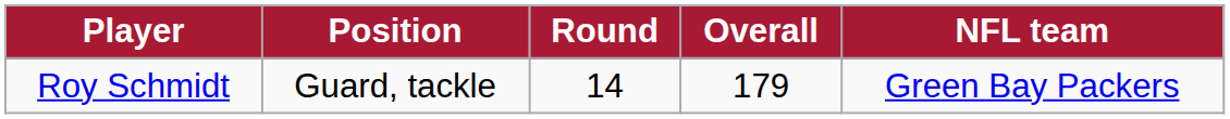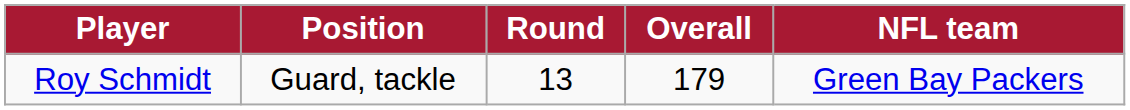Roy Schmidt | Round: 14 -> 13
